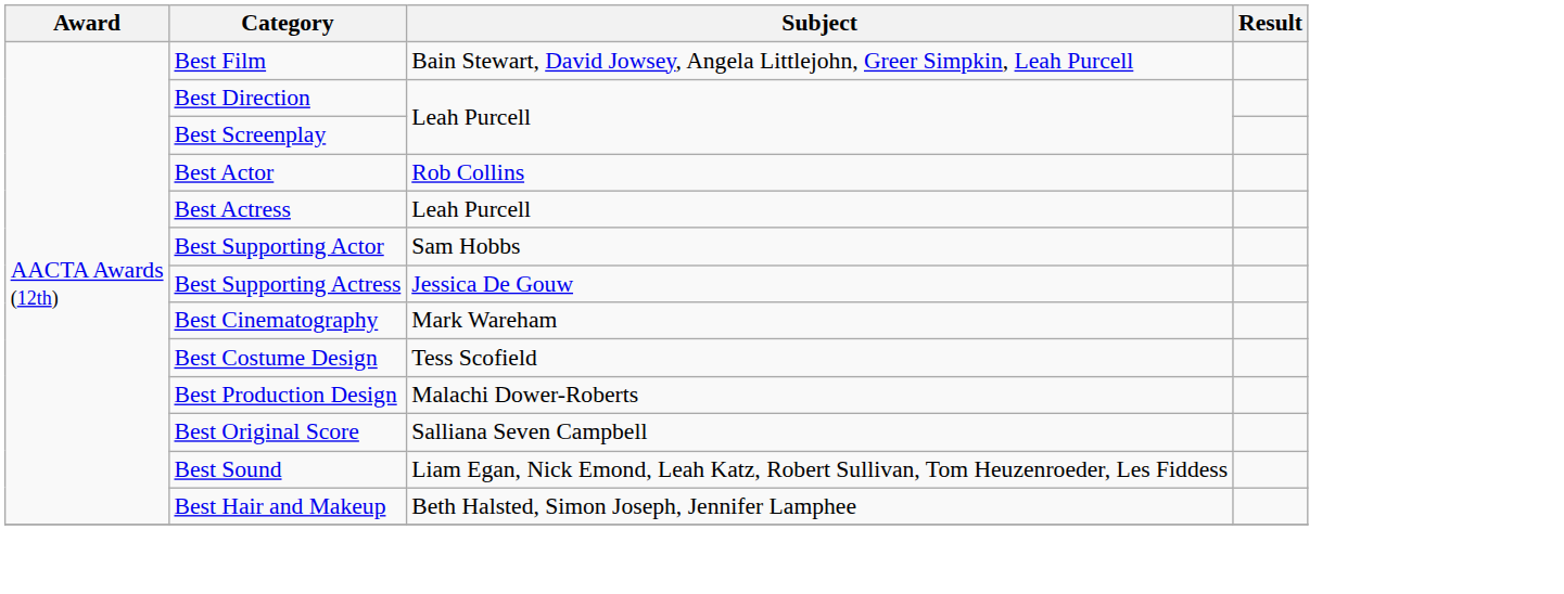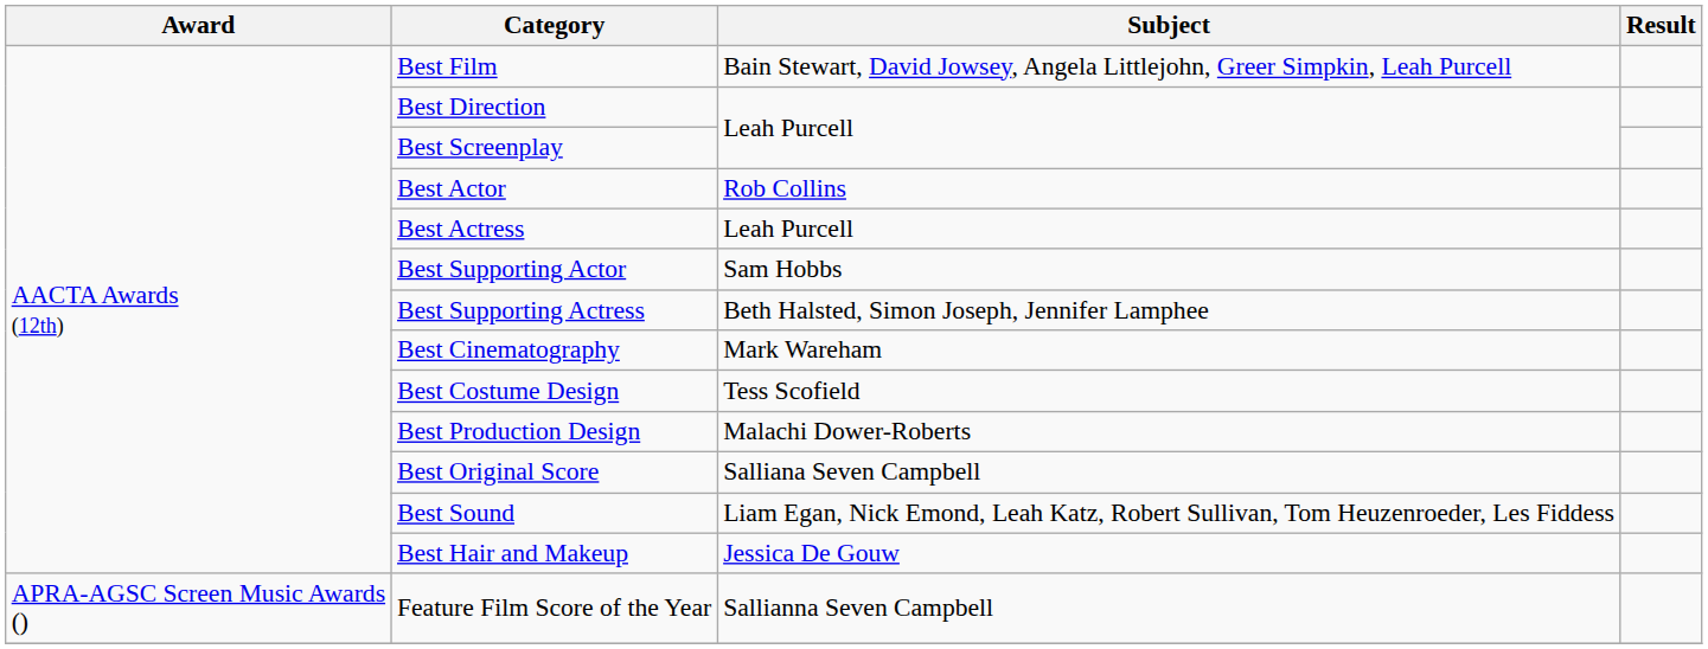Best Supporting Actress | Subject: Jessica De Gouw -> Beth Halsted, Simon Joseph, Jennifer Lamphee
Best Hair and Makeup | Subject: Beth Halsted, Simon Joseph, Jennifer Lamphee -> Jessica De Gouw
+ row: APRA-AGSC Screen Music Awards () | Feature Film Score of the Year | Sallianna Seven Campbell
